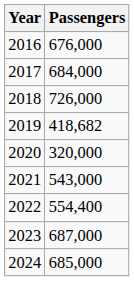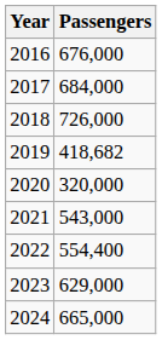2023 | Passengers: 687,000 -> 629,000
2024 | Passengers: 685,000 -> 665,000
